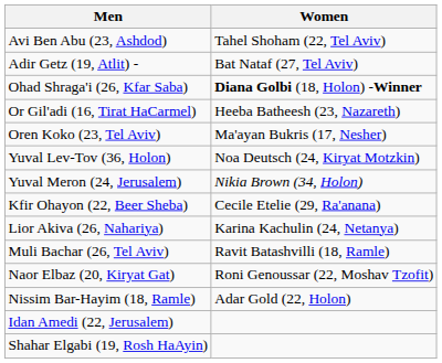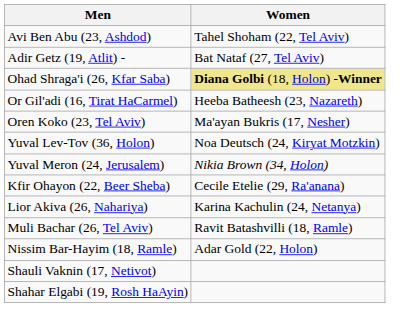Ohad Shraga'i (26, Kfar Saba) | Women: no background -> khaki background
- row: Naor Elbaz (20, Kiryat Gat) | Roni Genoussar (22, Moshav Tzofit)
- row: Idan Amedi (22, Jerusalem)
+ row: Shauli Vaknin (17, Netivot)
